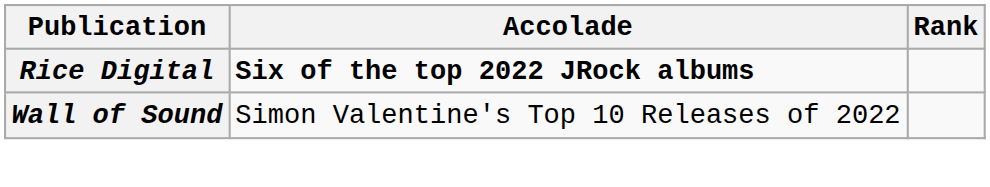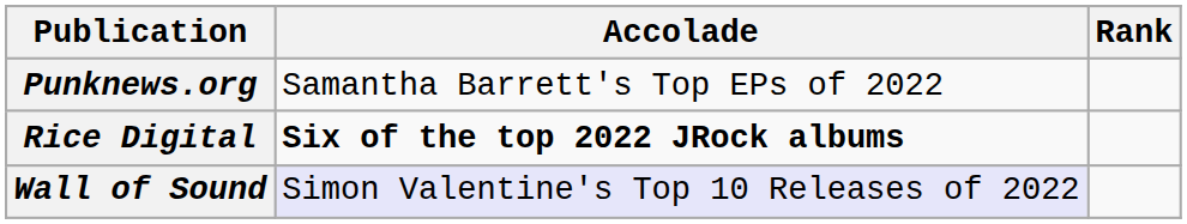+ row: Punknews.org | Samantha Barrett's Top EPs of 2022
Wall of Sound | Accolade: no background -> lavender background
